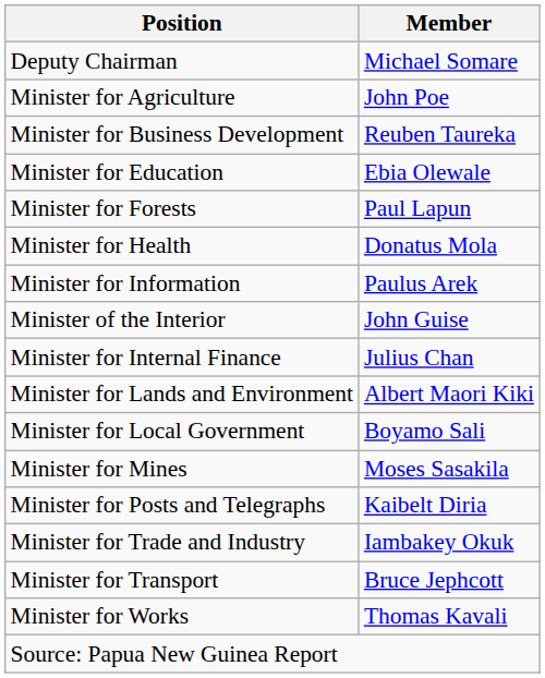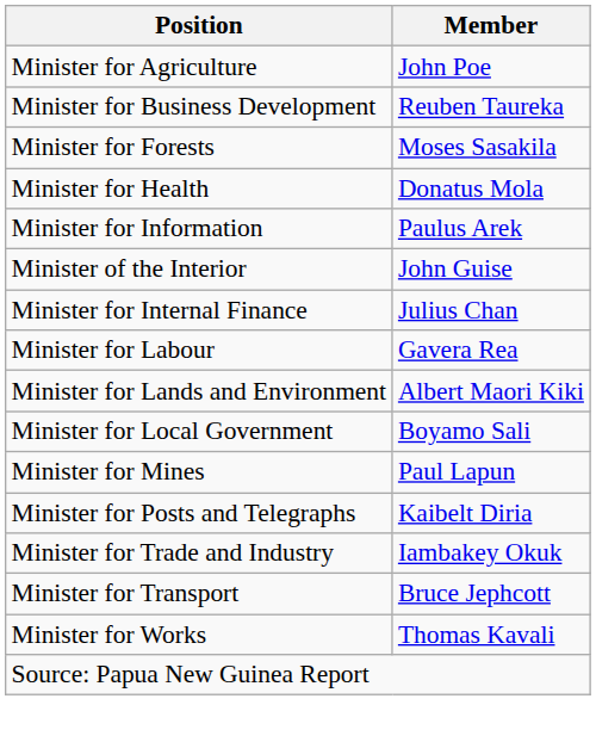- row: Deputy Chairman | Michael Somare
- row: Minister for Education | Ebia Olewale
Minister for Forests | Member: Paul Lapun -> Moses Sasakila
+ row: Minister for Labour | Gavera Rea
Minister for Mines | Member: Moses Sasakila -> Paul Lapun
